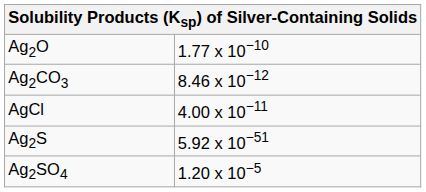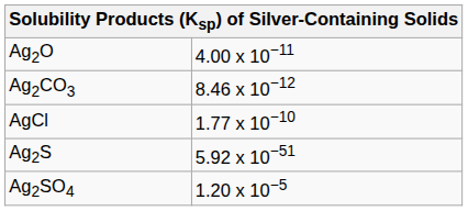Ag2O | column 2: 1.77 x 10−10 -> 4.00 x 10−11
AgCl | column 2: 4.00 x 10−11 -> 1.77 x 10−10
